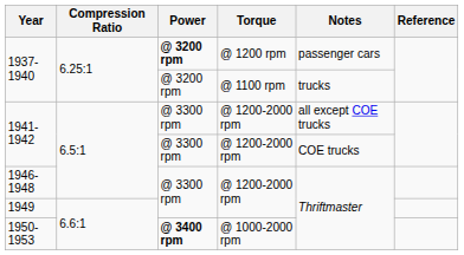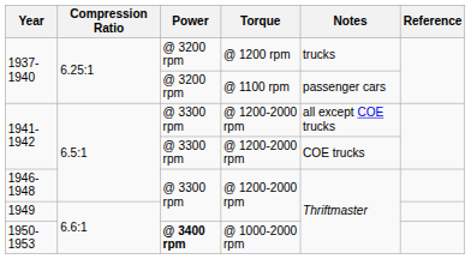1937-1940 / @ 1200 rpm | Power: bold -> normal
1937-1940 / @ 1200 rpm | Notes: passenger cars -> trucks
1937-1940 / @ 1100 rpm | Notes: trucks -> passenger cars
